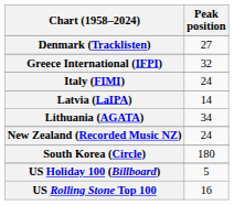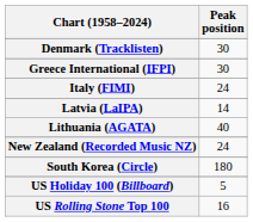Denmark (Tracklisten) | Peak position: 27 -> 30
Greece International (IFPI) | Peak position: 32 -> 30
Lithuania (AGATA) | Peak position: 34 -> 40
